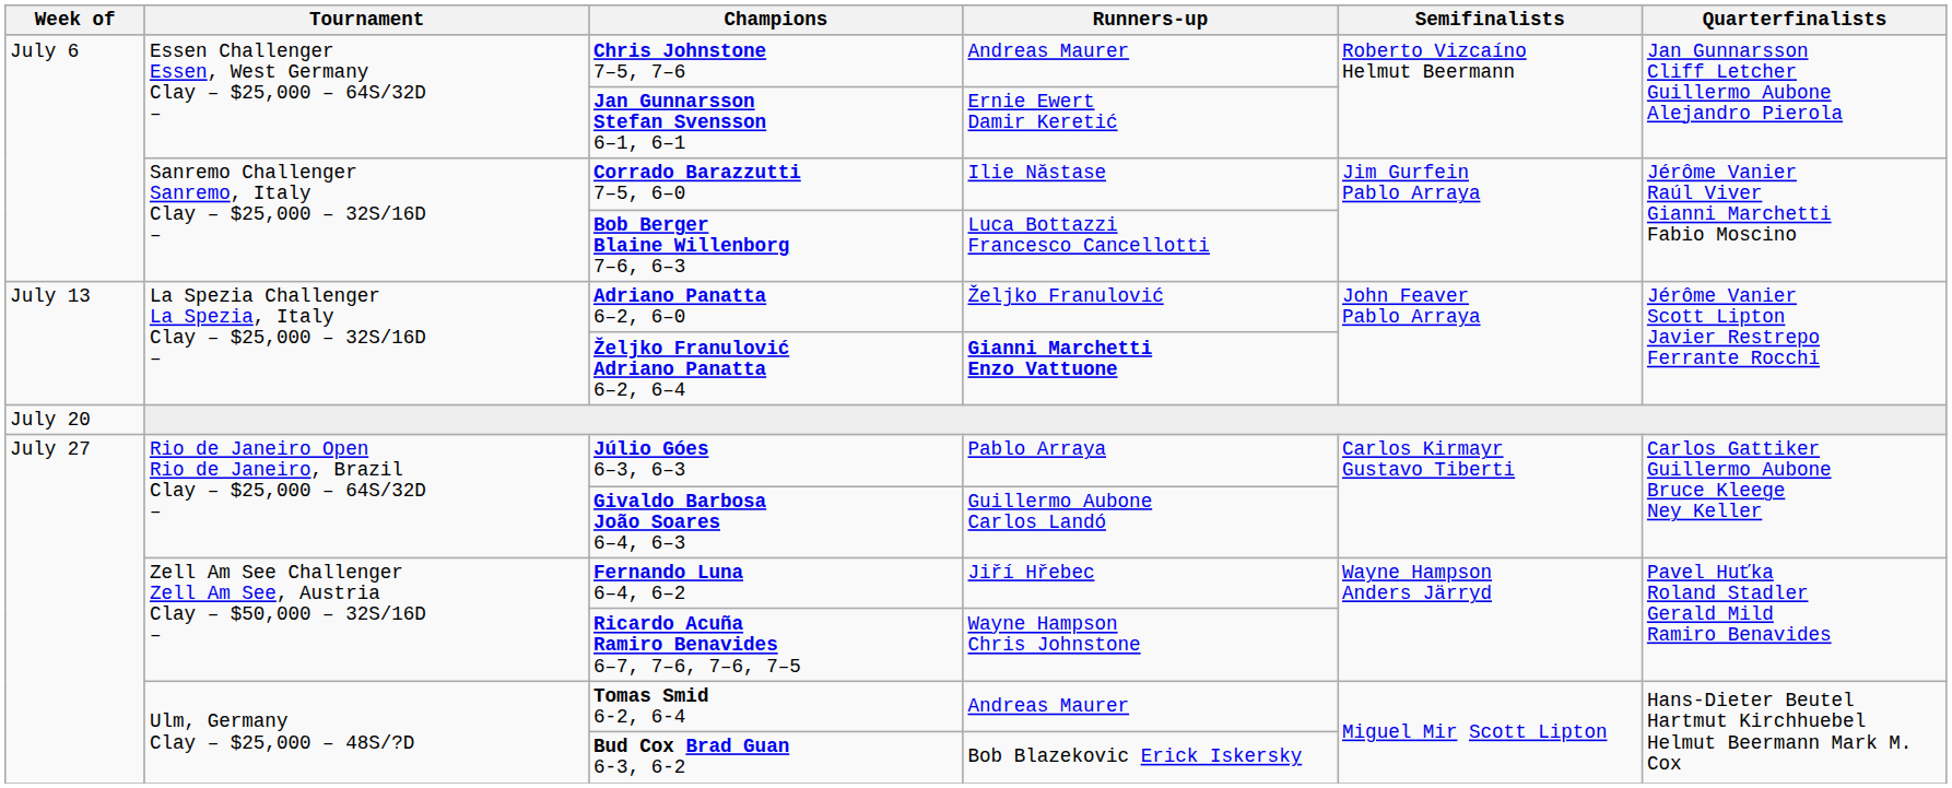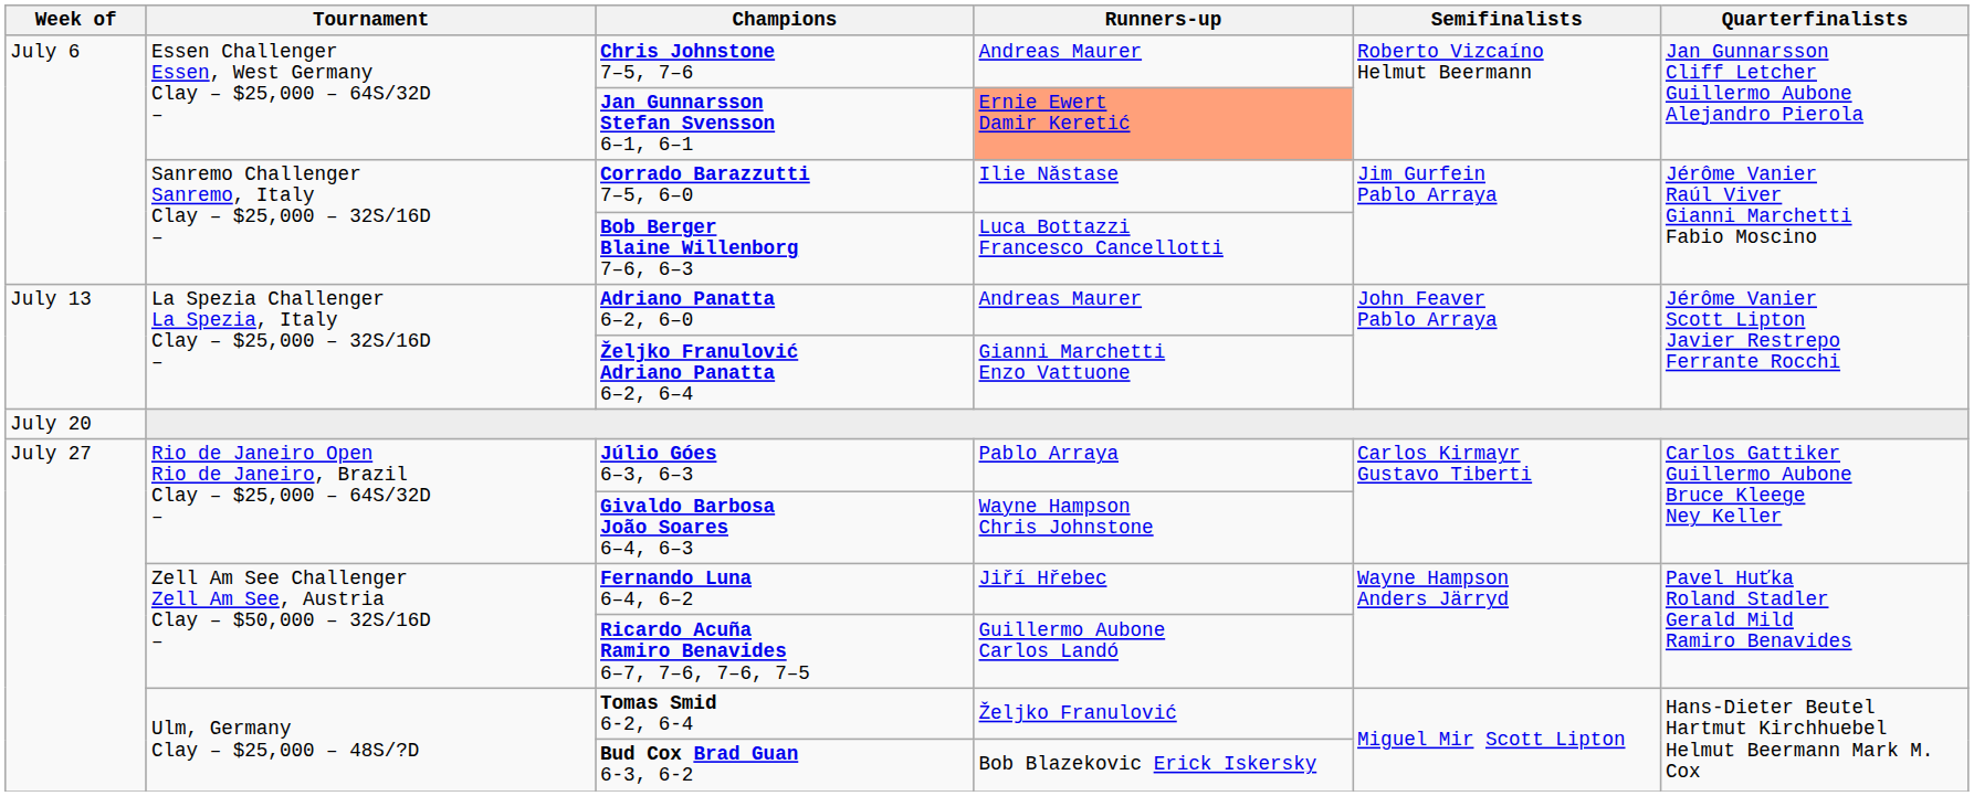Jan Gunnarsson Stefan Svensson 6–1, 6–1 | Runners-up: no background -> lightsalmon background
Adriano Panatta 6–2, 6–0 | Runners-up: Željko Franulović -> Andreas Maurer
Željko Franulović Adriano Panatta 6–2, 6–4 | Runners-up: bold -> normal
Givaldo Barbosa João Soares 6–4, 6–3 | Runners-up: Guillermo Aubone Carlos Landó -> Wayne Hampson Chris Johnstone
Ricardo Acuña Ramiro Benavides 6–7, 7–6, 7–6, 7–5 | Runners-up: Wayne Hampson Chris Johnstone -> Guillermo Aubone Carlos Landó
Tomas Smid 6-2, 6-4 | Runners-up: Andreas Maurer -> Željko Franulović
